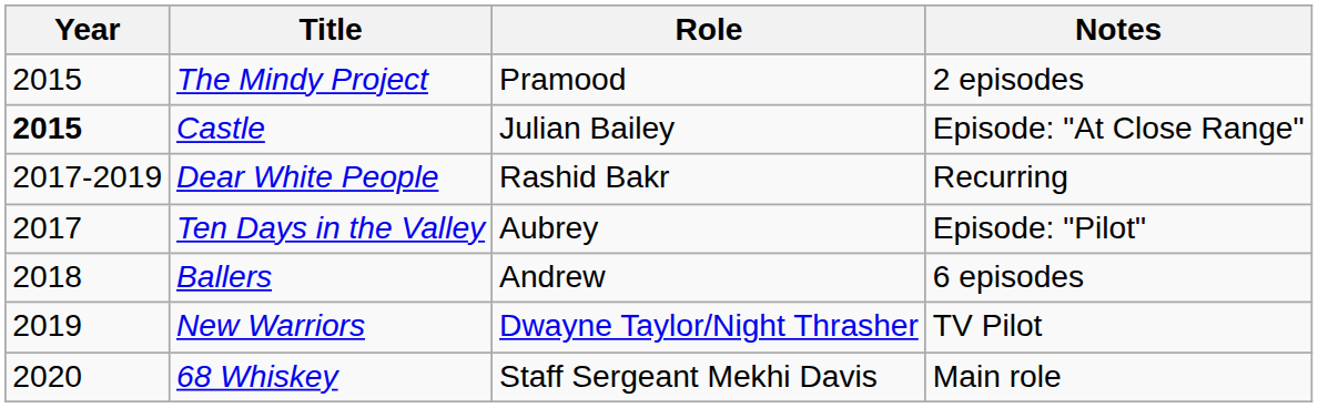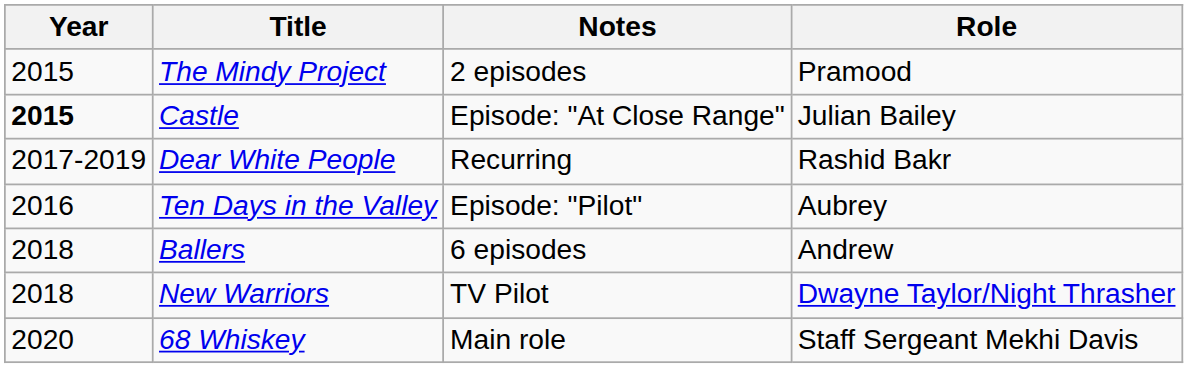columns swapped: Role <-> Notes
Ten Days in the Valley | Year: 2017 -> 2016
New Warriors | Year: 2019 -> 2018
